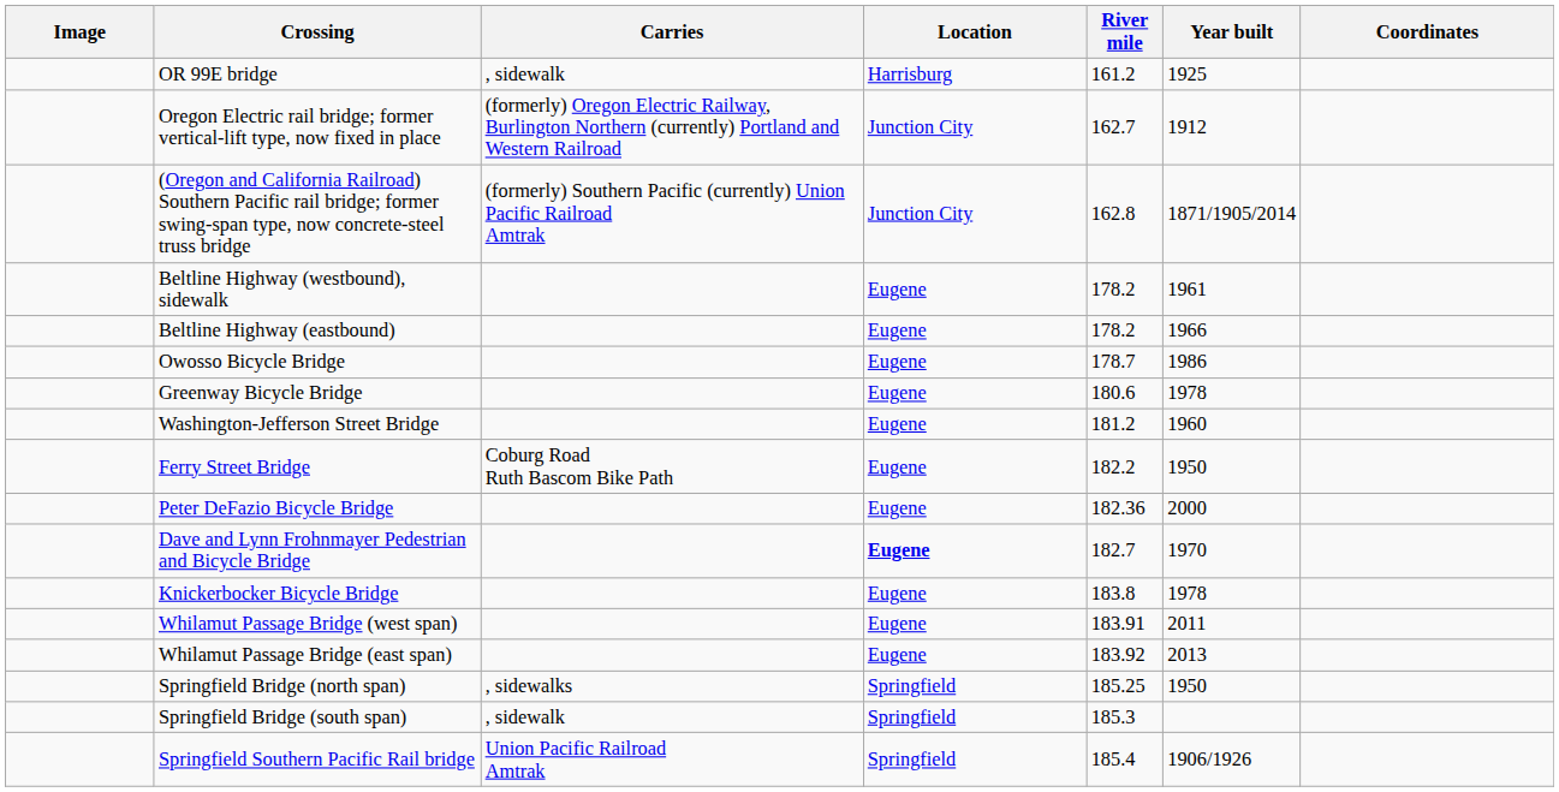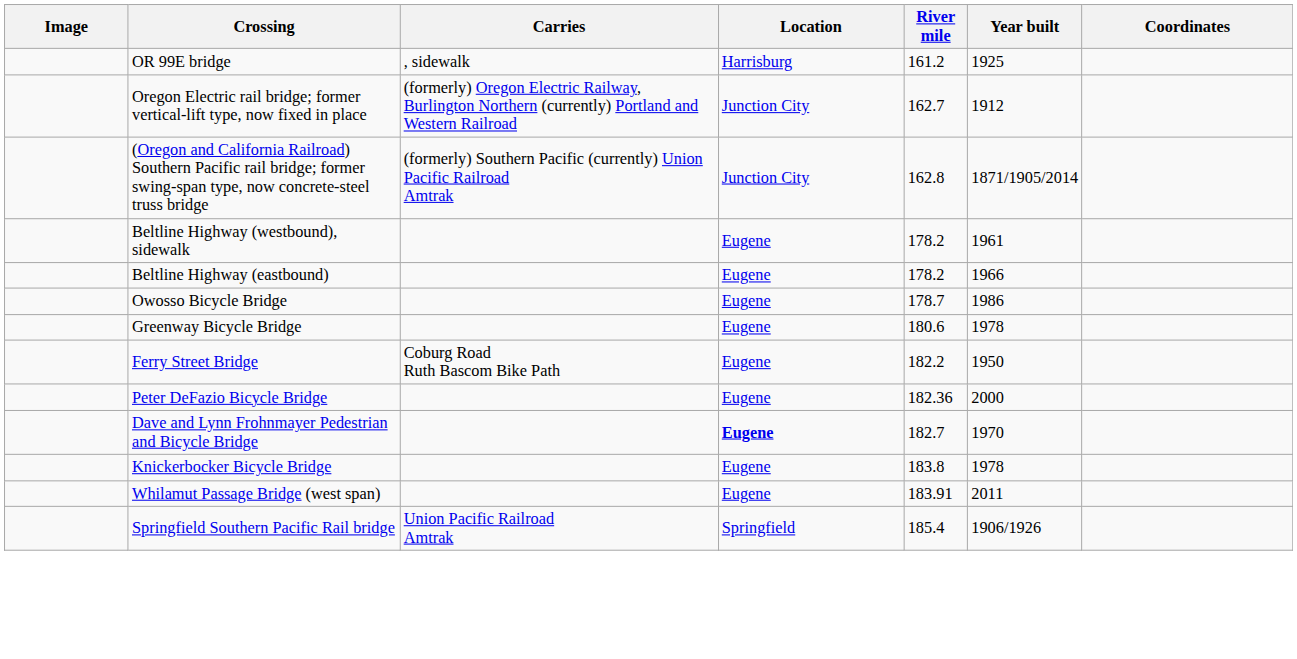- row: Washington-Jefferson Street Bridge | Eugene | 181.2 | 1960
- row: Whilamut Passage Bridge (east span) | Eugene | 183.92 | 2013
- row: Springfield Bridge (north span) | , sidewalks | Springfield | 185.25 | 1950
- row: Springfield Bridge (south span) | , sidewalk | Springfield | 185.3
